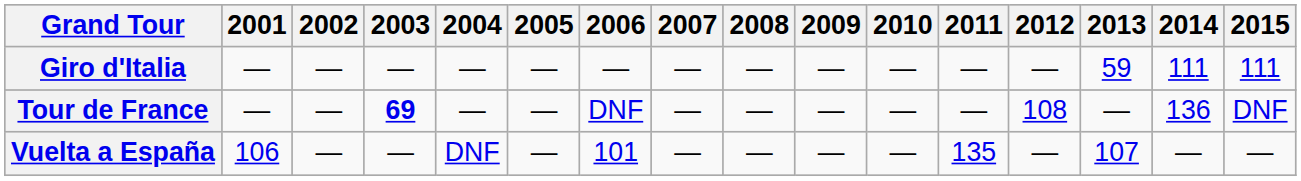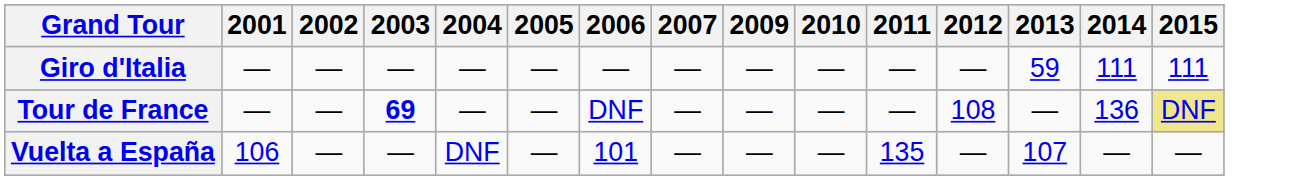- column: 2008 | — | — | —
Tour de France | 2015: no background -> khaki background
